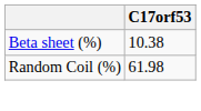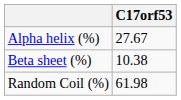+ row: Alpha helix (%) | 27.67
